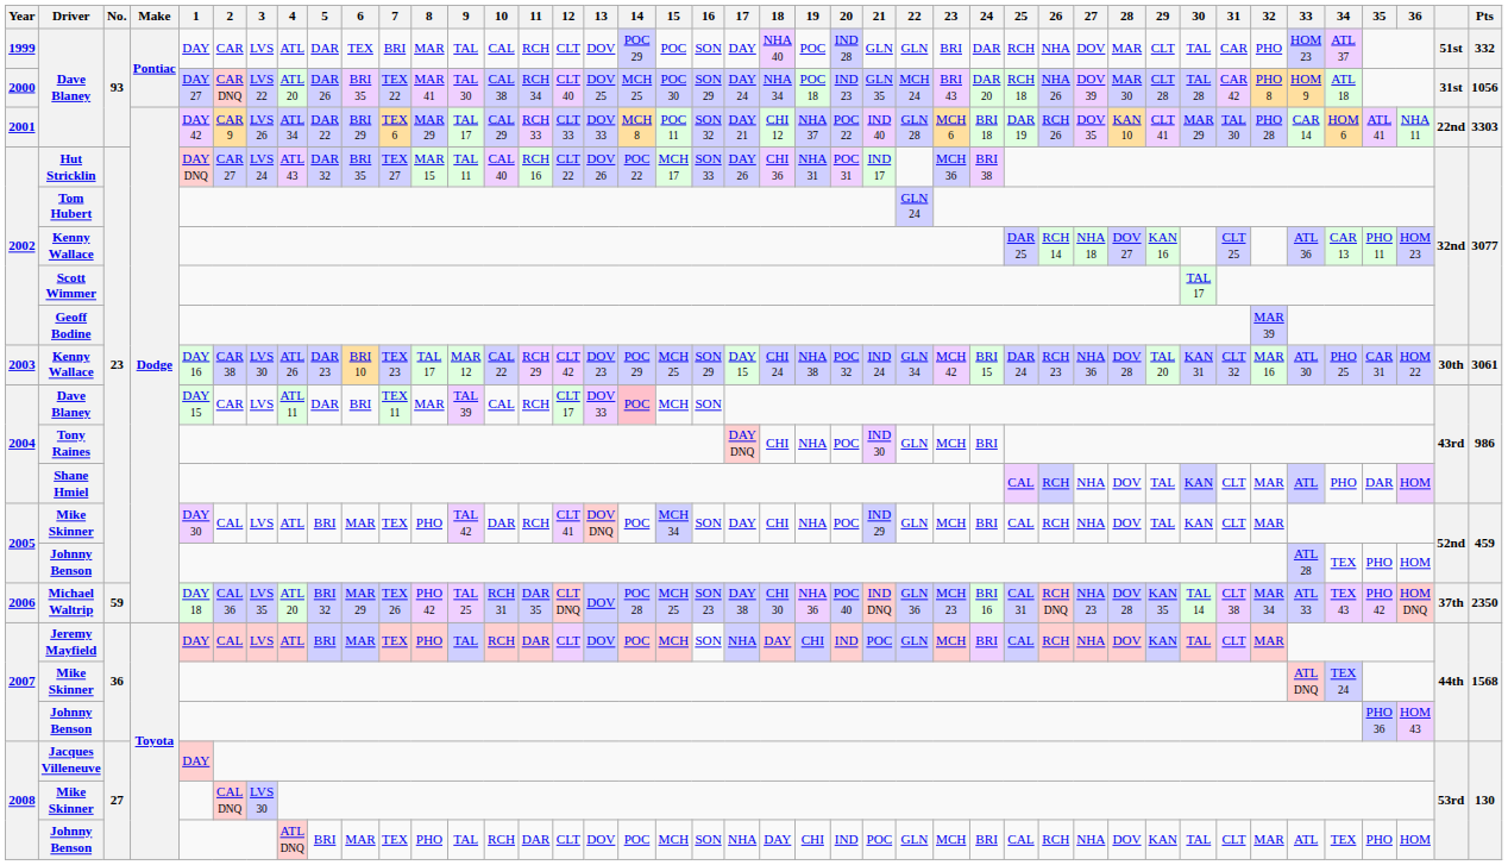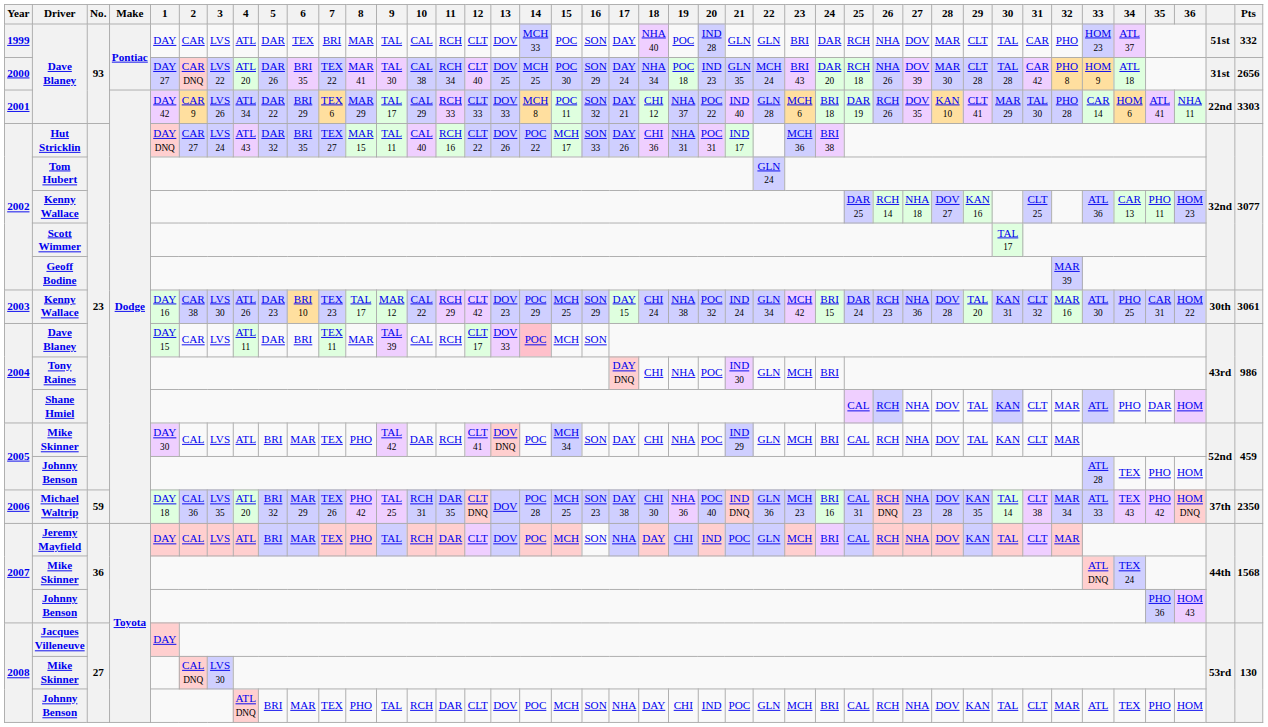1999 / Dave Blaney | 14: POC 29 -> MCH 33
2000 / Dave Blaney | Pts: 1056 -> 2656
